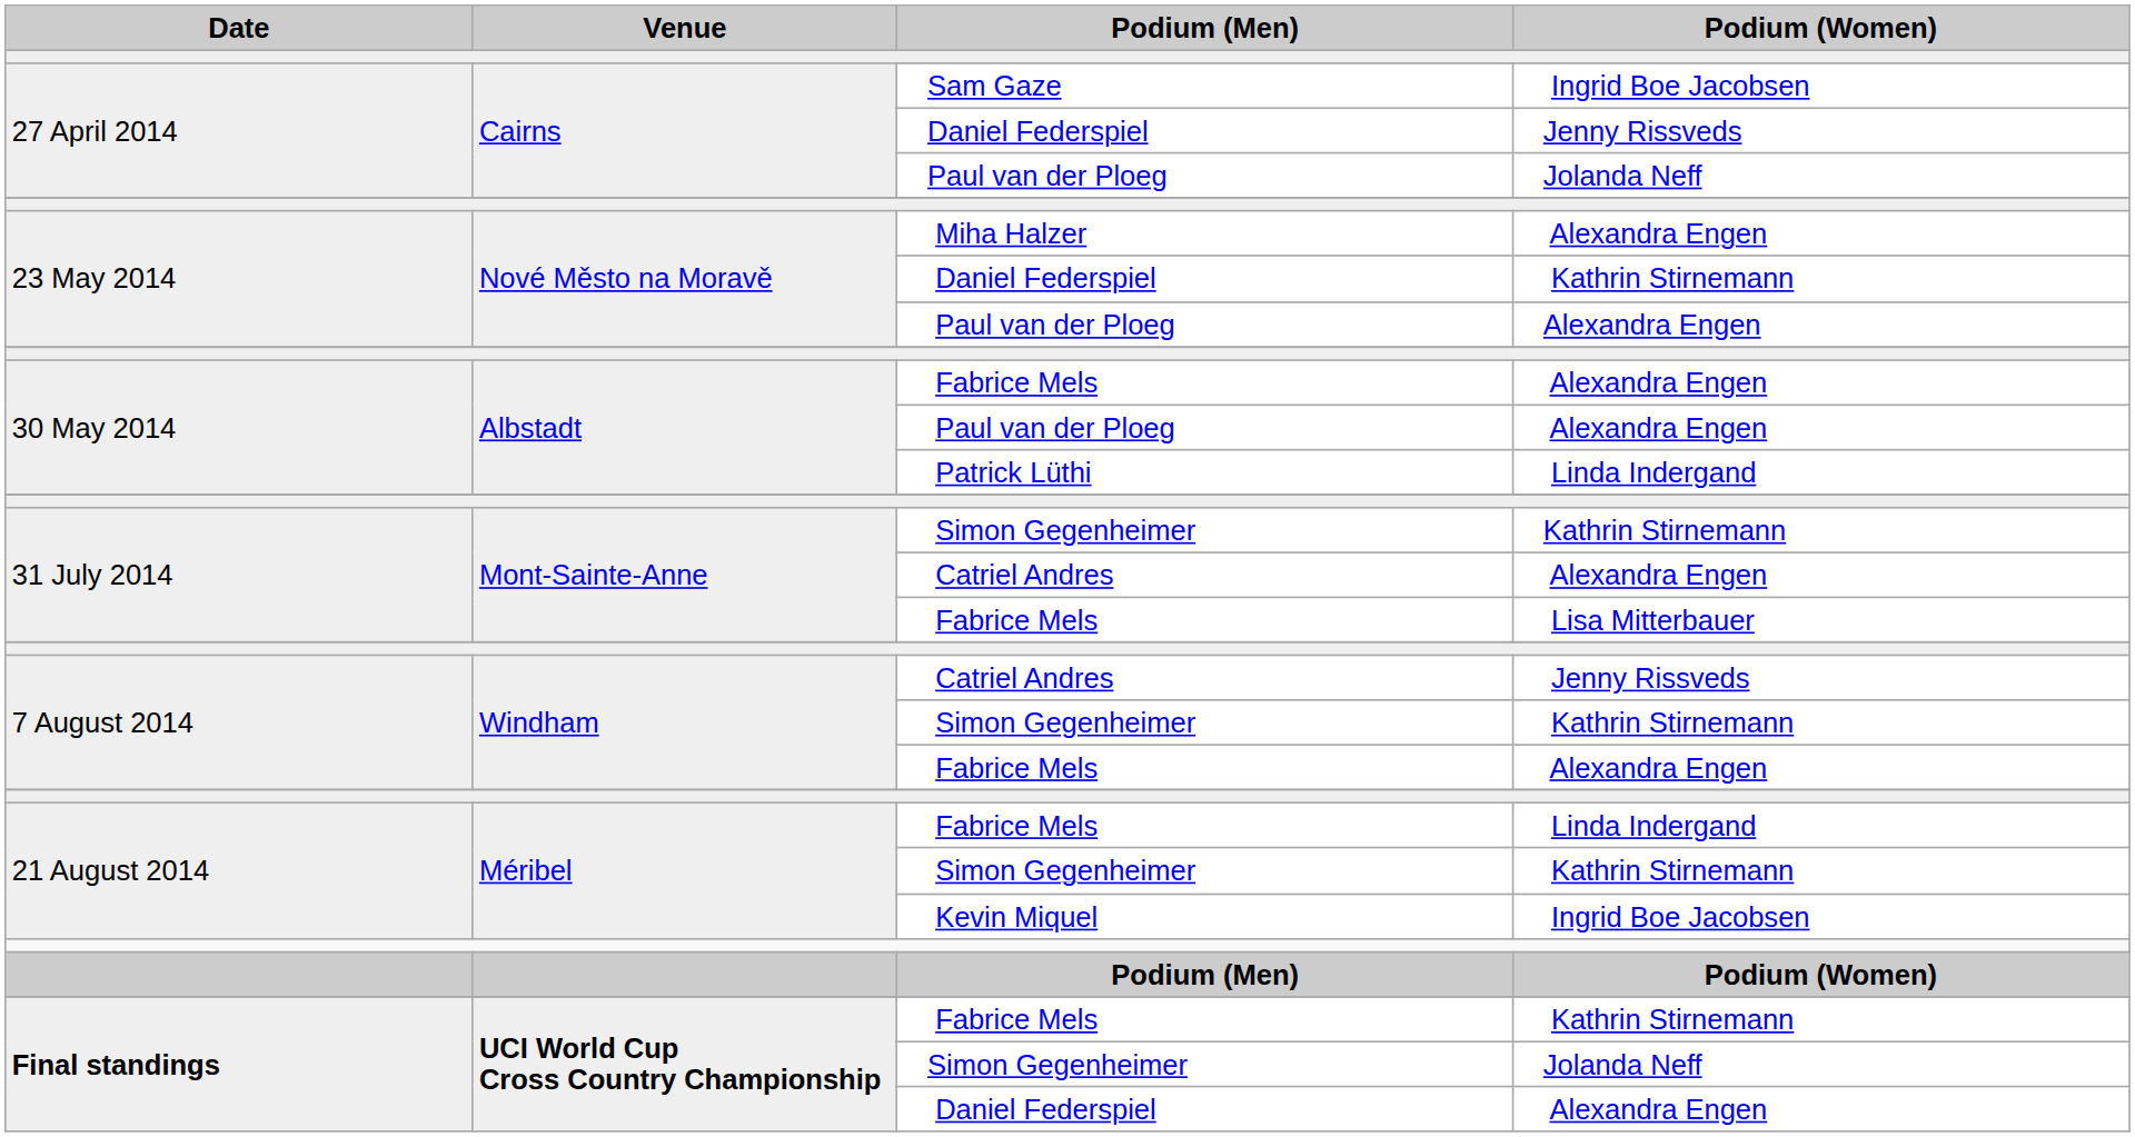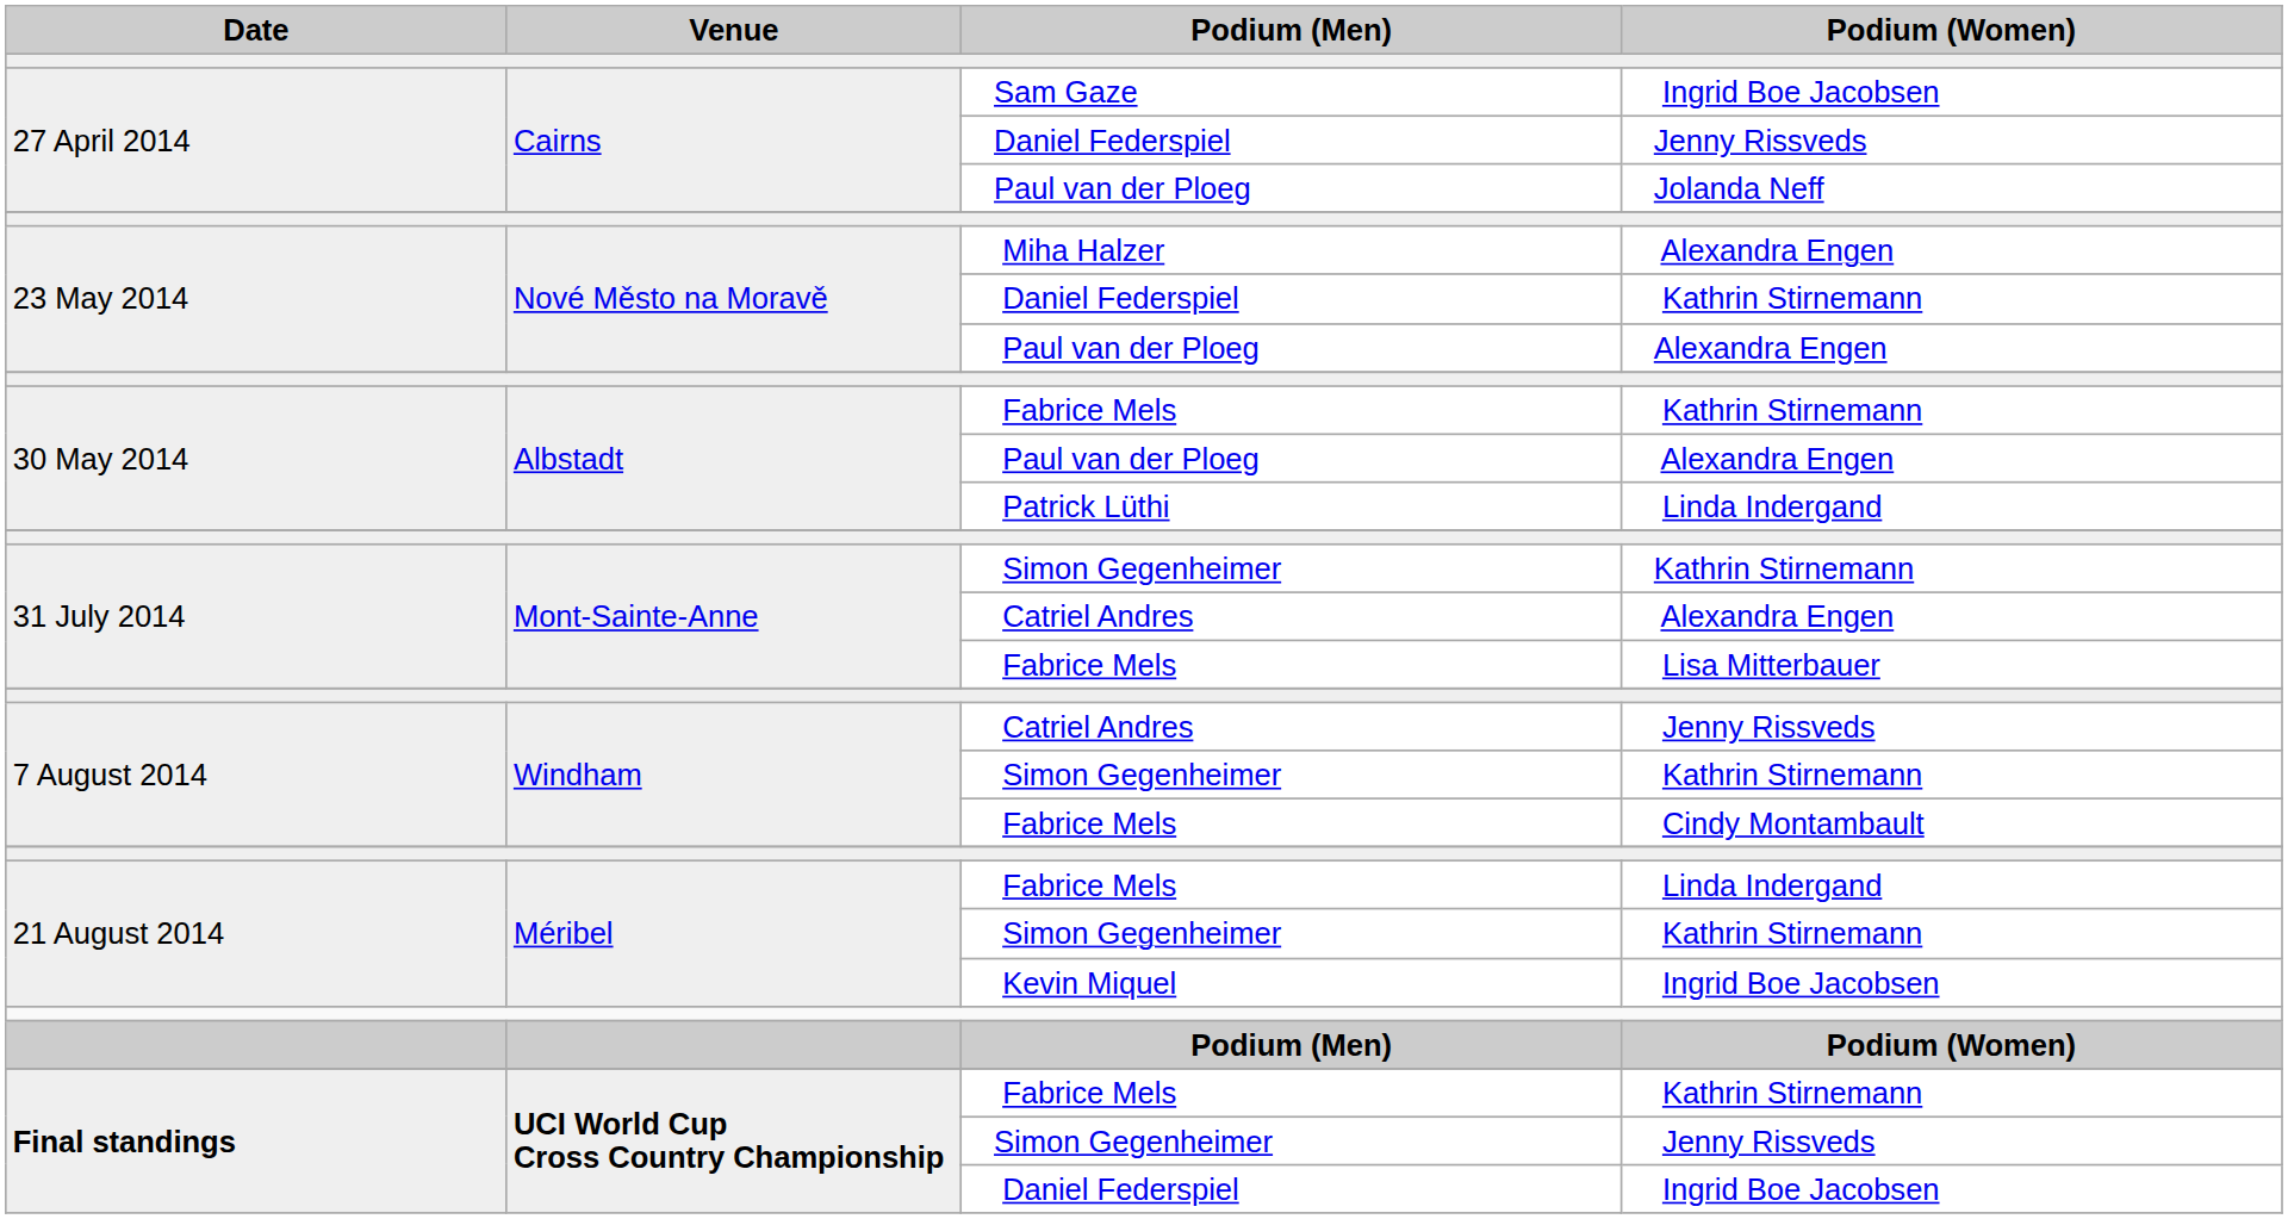30 May 2014 / Fabrice Mels | Podium (Women): Alexandra Engen -> Kathrin Stirnemann
7 August 2014 / Fabrice Mels | Podium (Women): Alexandra Engen -> Cindy Montambault
Final standings / Simon Gegenheimer | Podium (Women): Jolanda Neff -> Jenny Rissveds
Final standings / Daniel Federspiel | Podium (Women): Alexandra Engen -> Ingrid Boe Jacobsen
